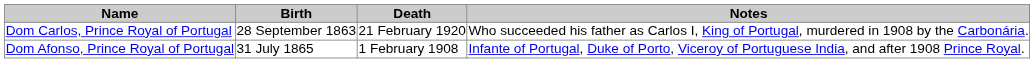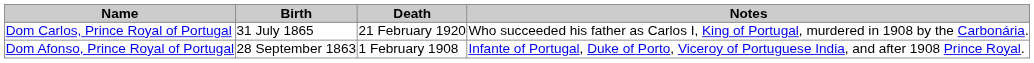Dom Carlos, Prince Royal of Portugal | Birth: 28 September 1863 -> 31 July 1865
Dom Afonso, Prince Royal of Portugal | Birth: 31 July 1865 -> 28 September 1863
